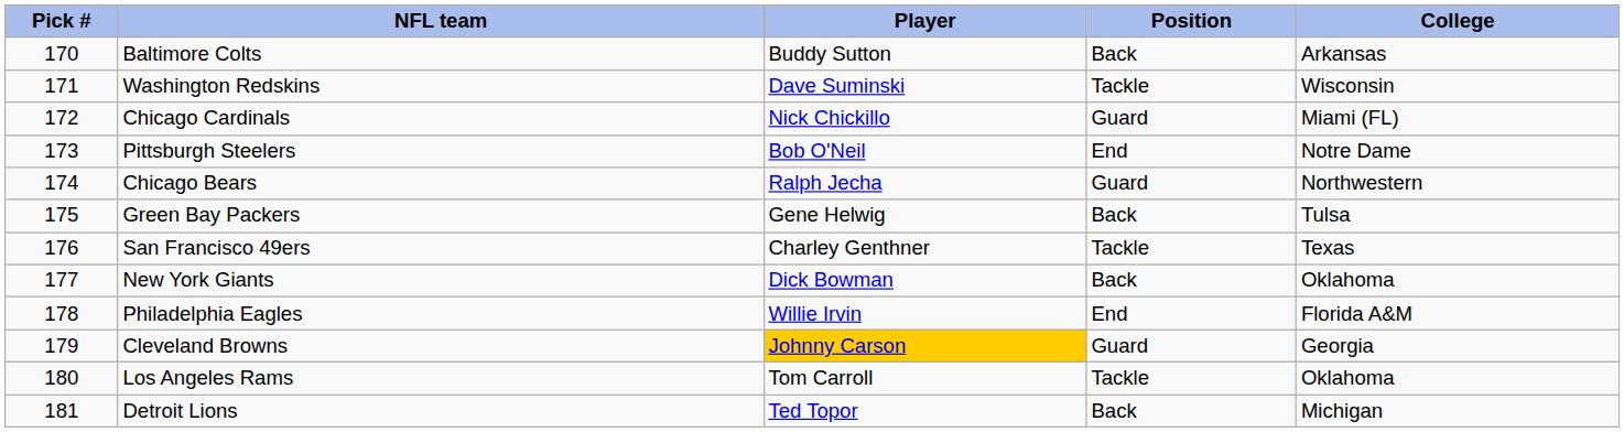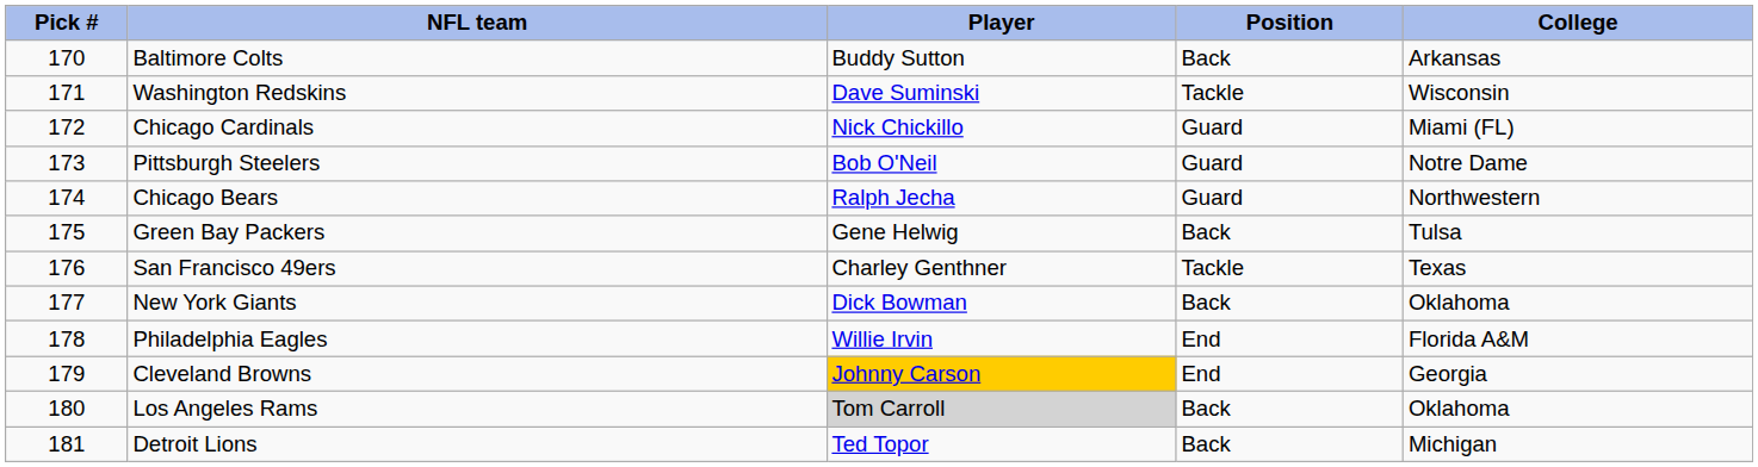Pittsburgh Steelers | Position: End -> Guard
Cleveland Browns | Position: Guard -> End
Los Angeles Rams | Player: no background -> lightgrey background
Los Angeles Rams | Position: Tackle -> Back
